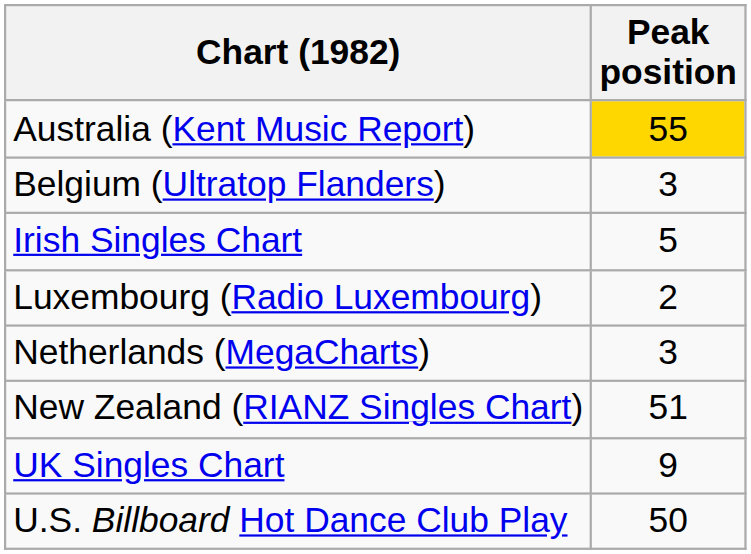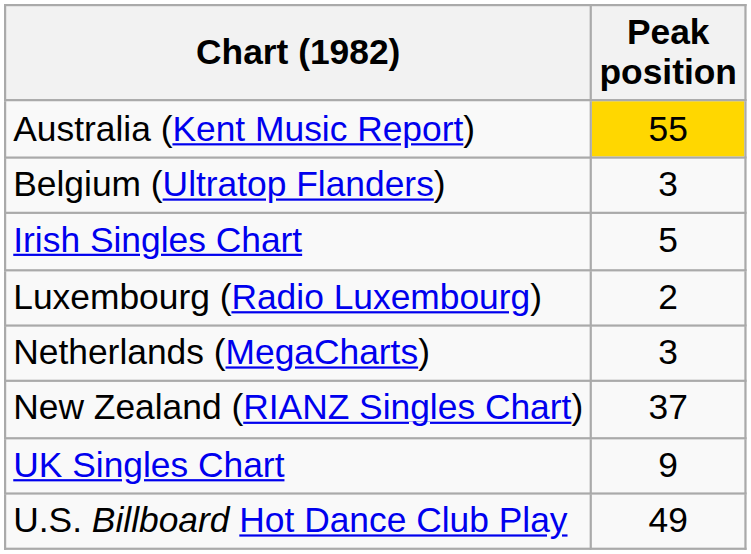New Zealand (RIANZ Singles Chart) | Peak position: 51 -> 37
U.S. Billboard Hot Dance Club Play | Peak position: 50 -> 49
